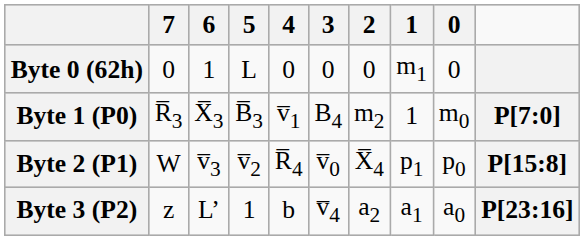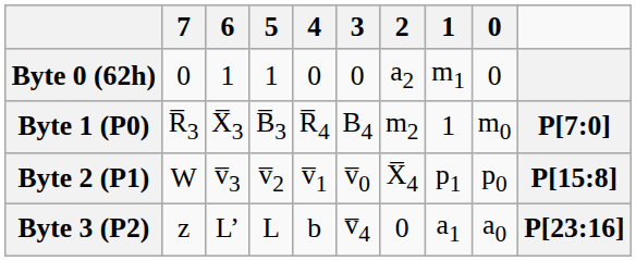Byte 0 (62h) | 5: L -> 1
Byte 0 (62h) | 2: 0 -> a2
Byte 1 (P0) | 4: v̅1 -> R̅4
Byte 2 (P1) | 4: R̅4 -> v̅1
Byte 3 (P2) | 5: 1 -> L
Byte 3 (P2) | 2: a2 -> 0
